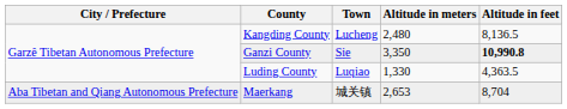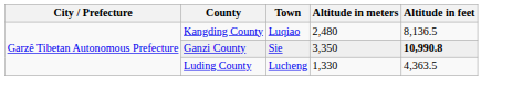Kangding County | Town: Lucheng -> Luqiao
Luding County | Town: Luqiao -> Lucheng
- row: Aba Tibetan and Qiang Autonomous Prefecture | Maerkang | 城关镇 | 2,653 | 8,704
